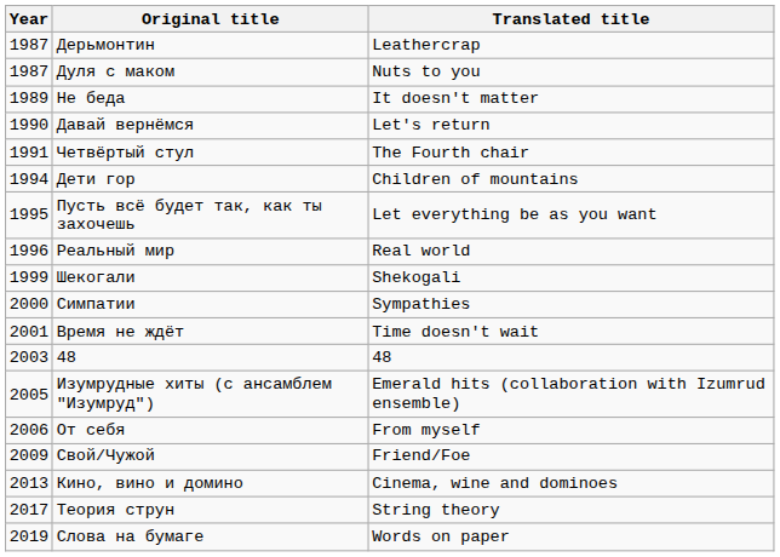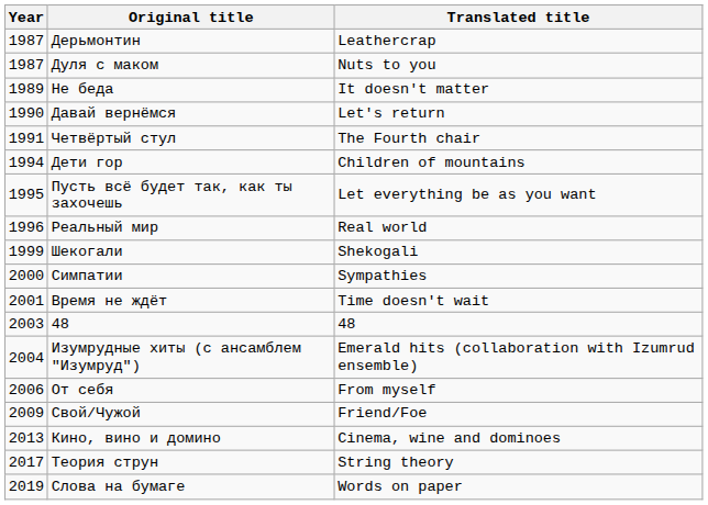Изумрудные хиты (с ансамблем "Изумруд") | Year: 2005 -> 2004
